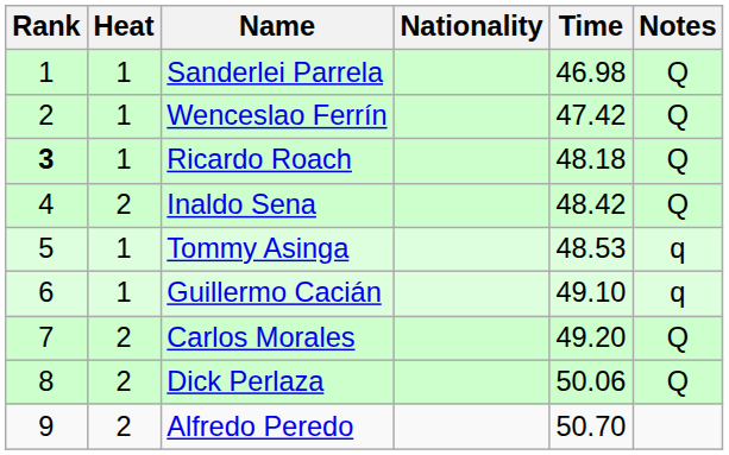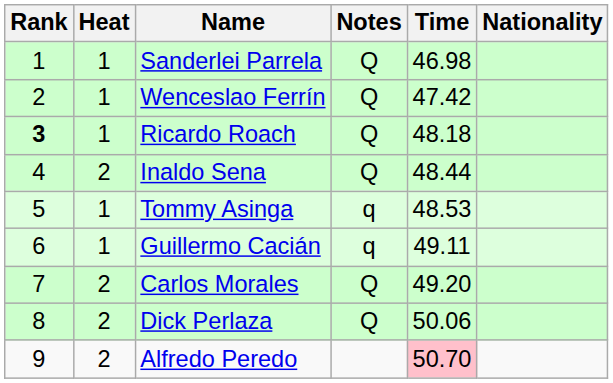columns swapped: Nationality <-> Notes
Inaldo Sena | Time: 48.42 -> 48.44
Guillermo Cacián | Time: 49.10 -> 49.11
Alfredo Peredo | Time: no background -> pink background
